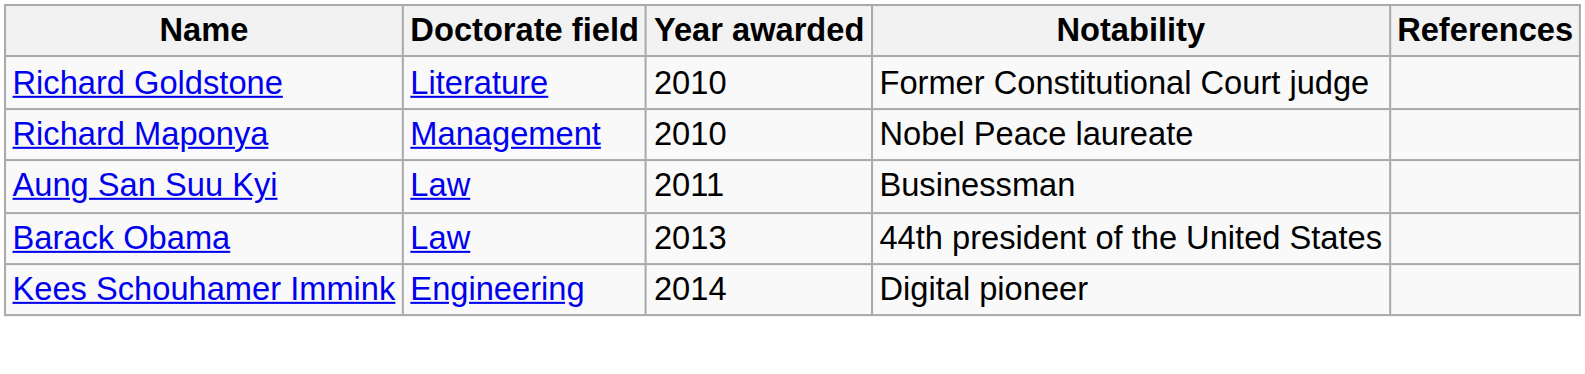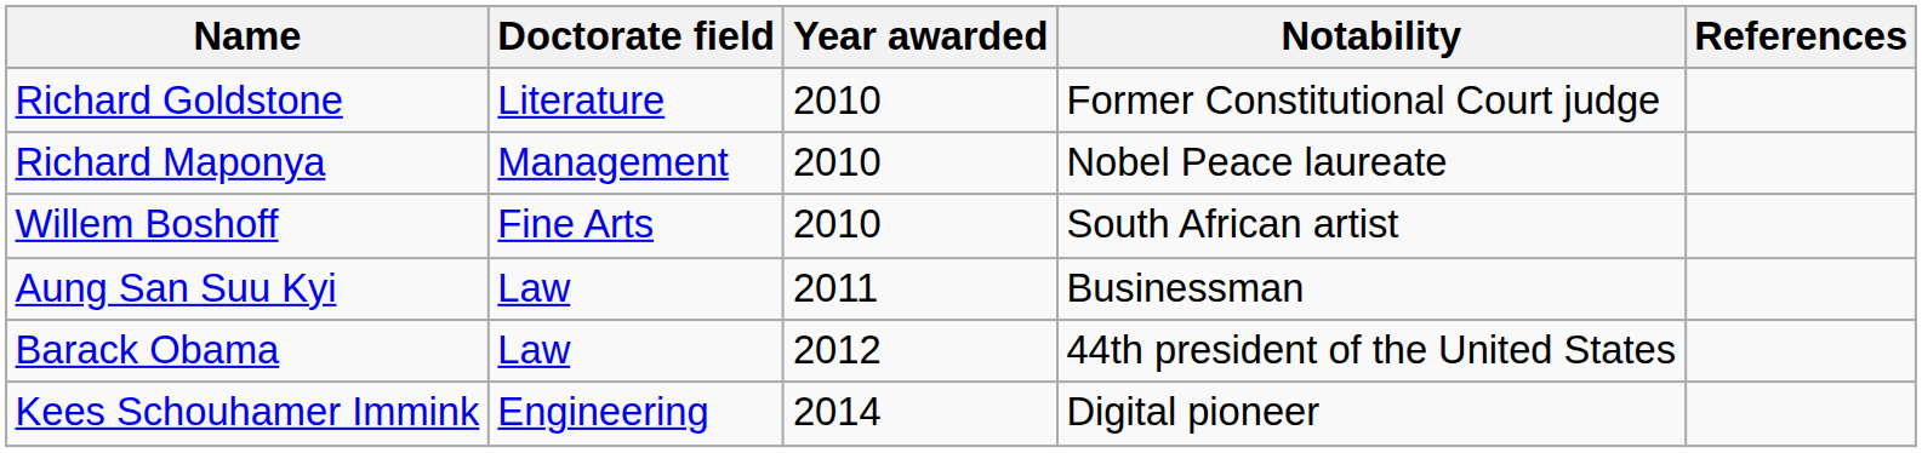+ row: Willem Boshoff | Fine Arts | 2010 | South African artist
Barack Obama | Year awarded: 2013 -> 2012
